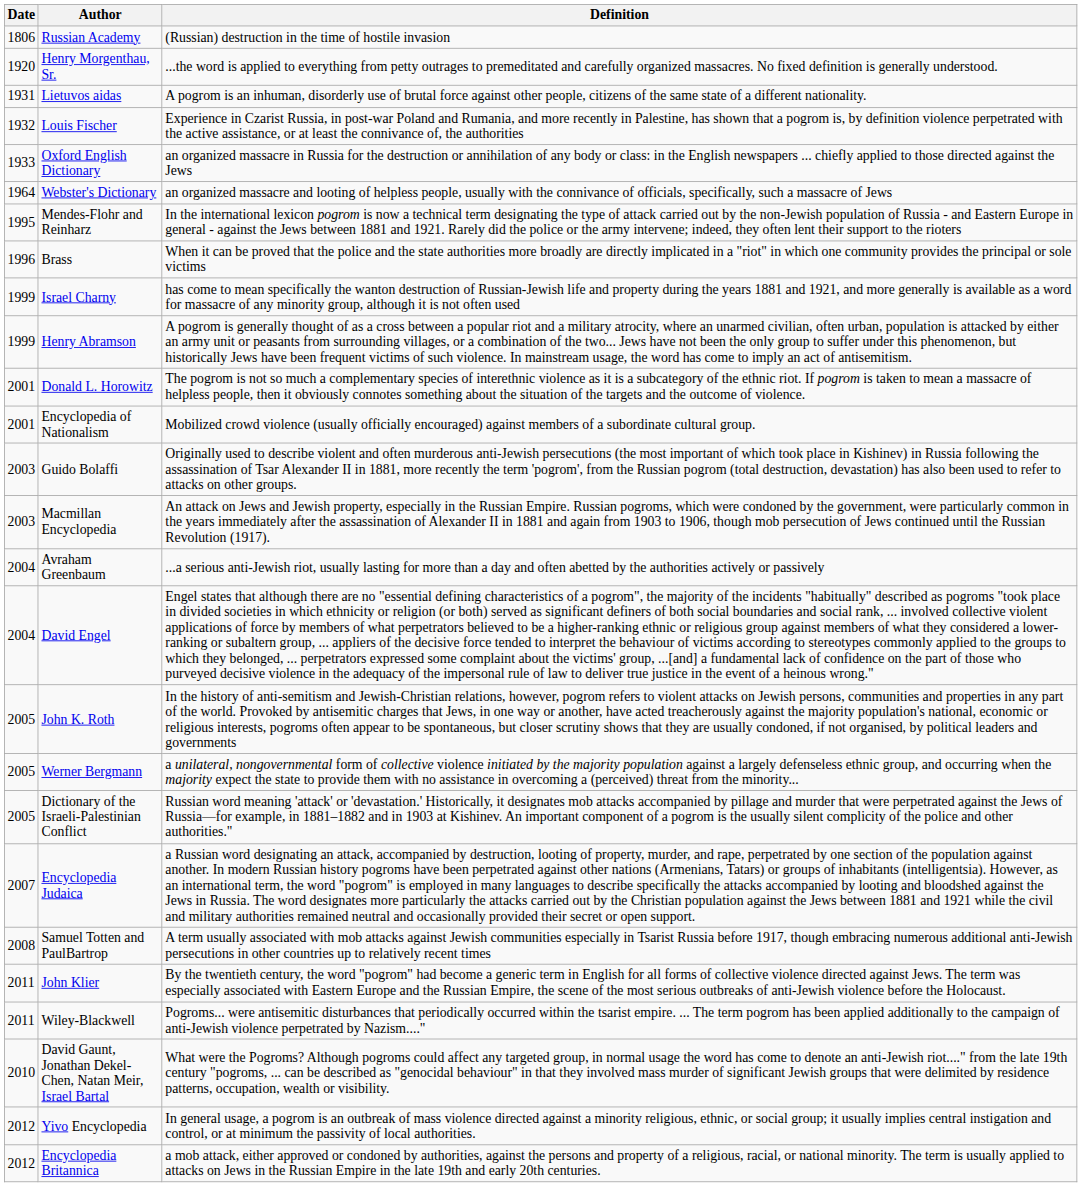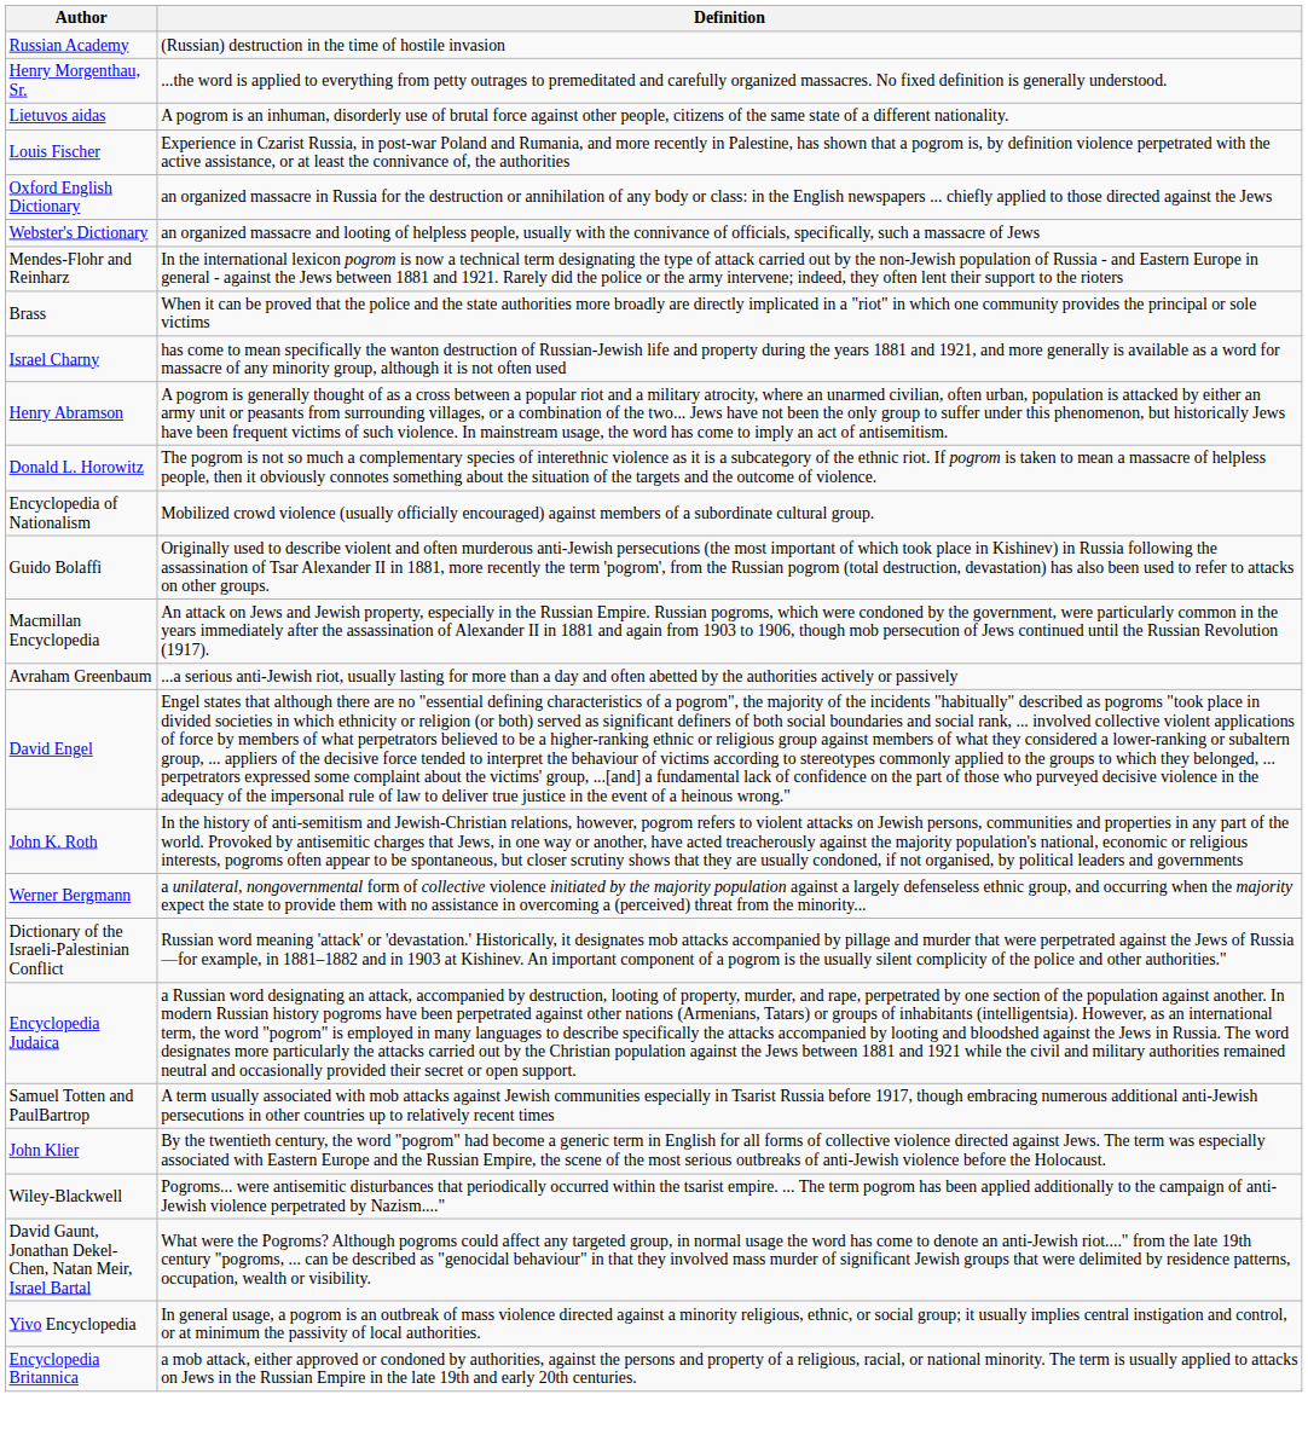- column: Date | 1806 | 1920 | 1931 | 1932 | 1933 | 1964 | 1995 | 1996 | 1999 | 1999 | 2001 | 2001 | 2003 | 2003 | 2004 | 2004 | 2005 | 2005 | 2005 | 2007 | 2008 | 2011 | 2011 | 2010 | 2012 | 2012
